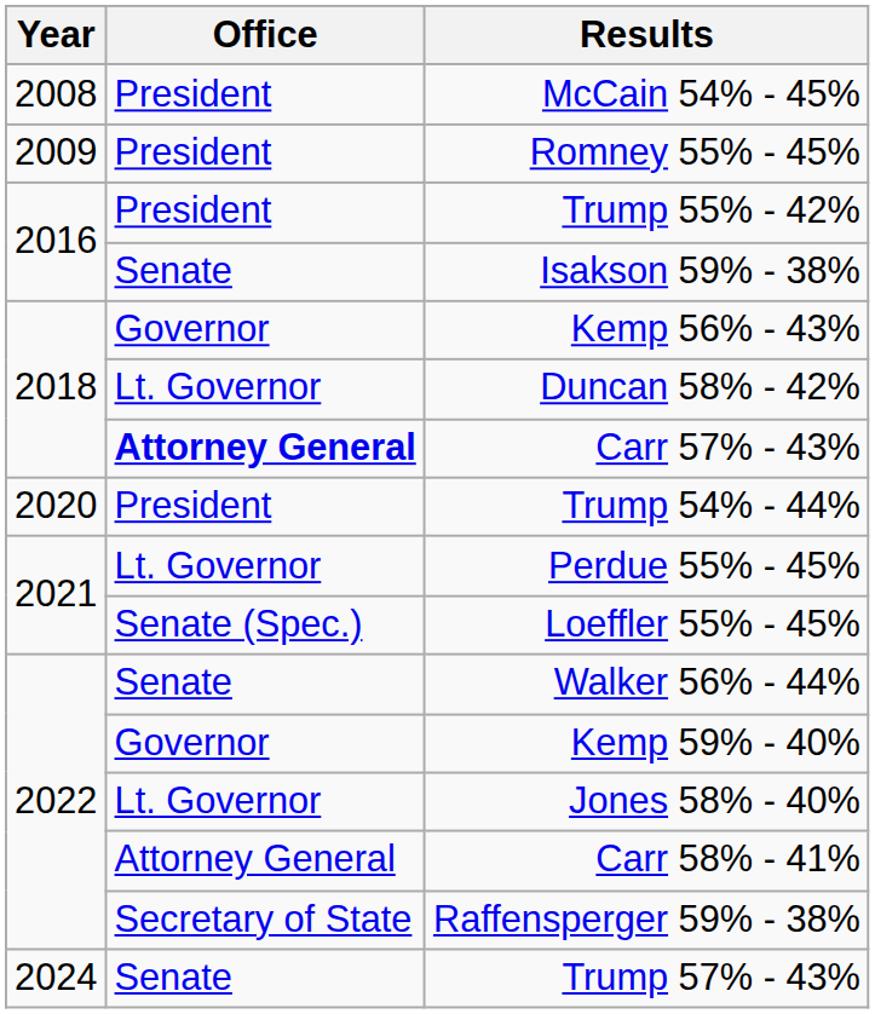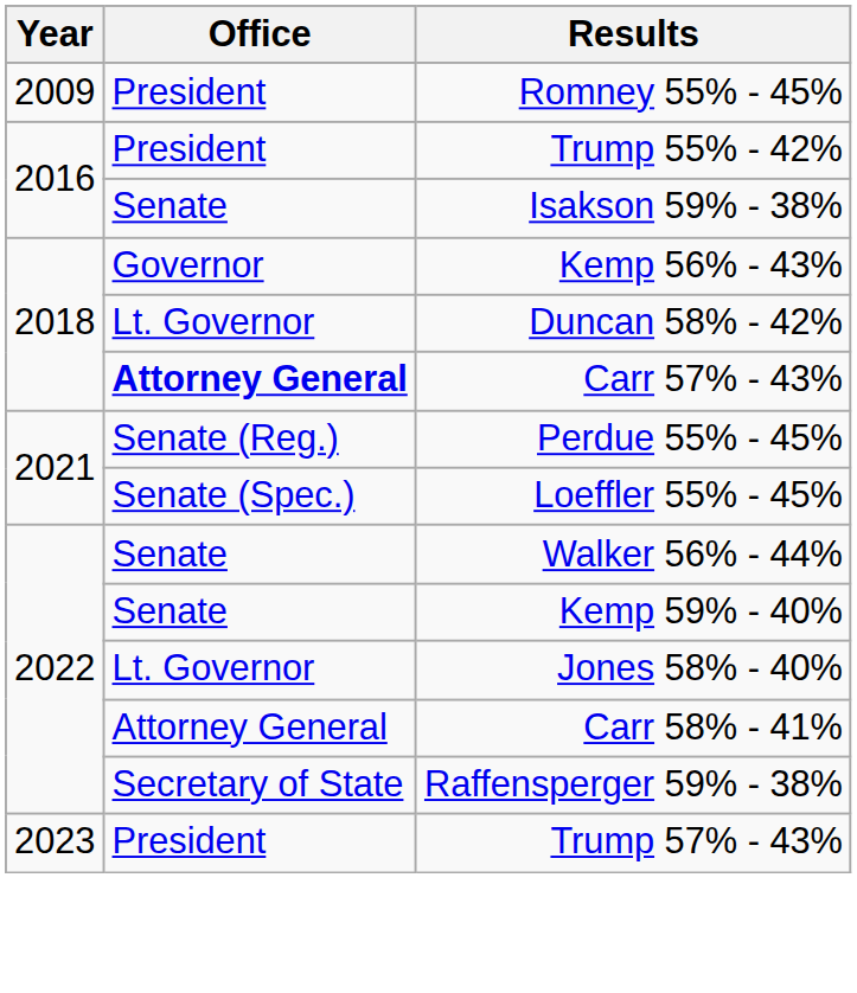- row: 2008 | President | McCain 54% - 45%
- row: 2020 | President | Trump 54% - 44%
Perdue 55% - 45% | Office: Lt. Governor -> Senate (Reg.)
Kemp 59% - 40% | Office: Governor -> Senate
Trump 57% - 43% | Year: 2024 -> 2023
Trump 57% - 43% | Office: Senate -> President
